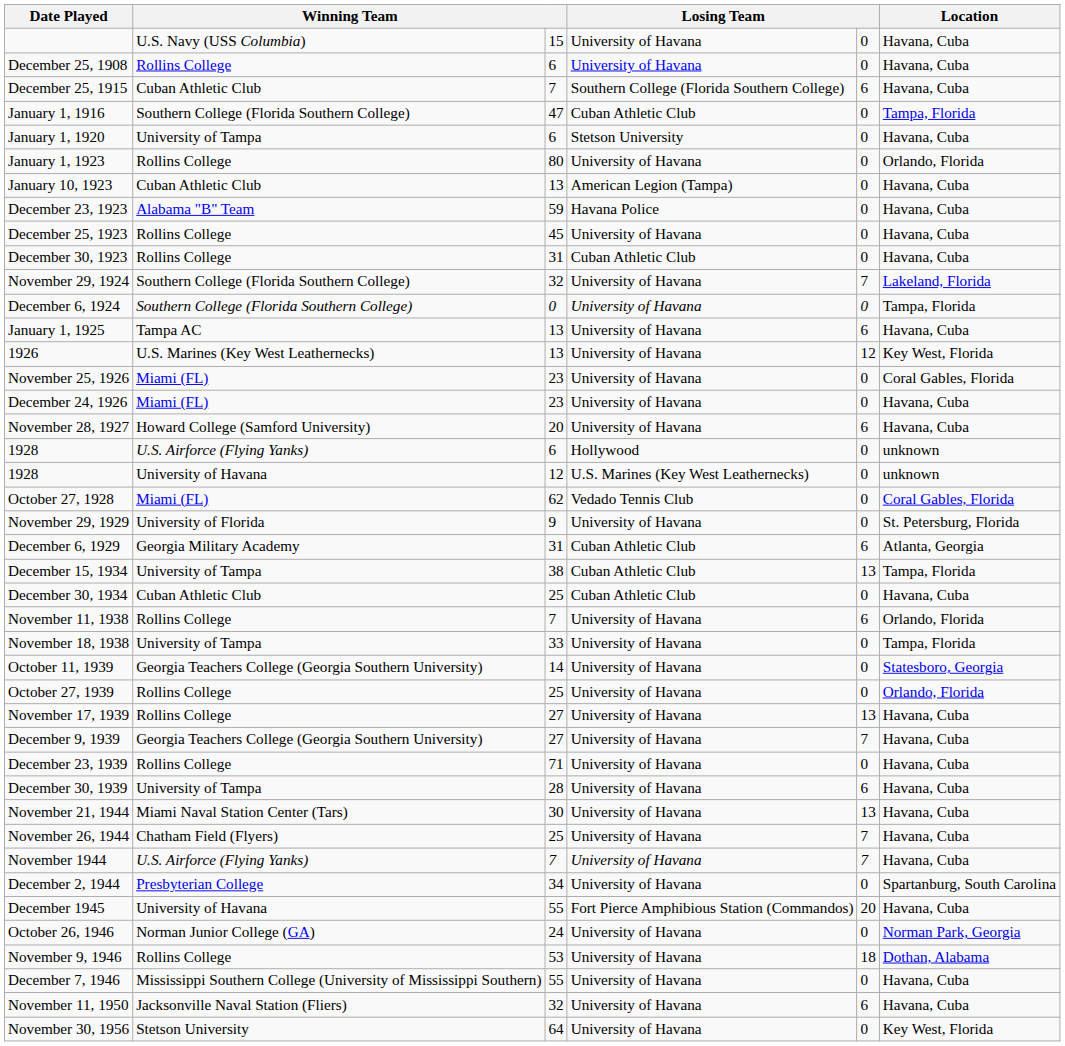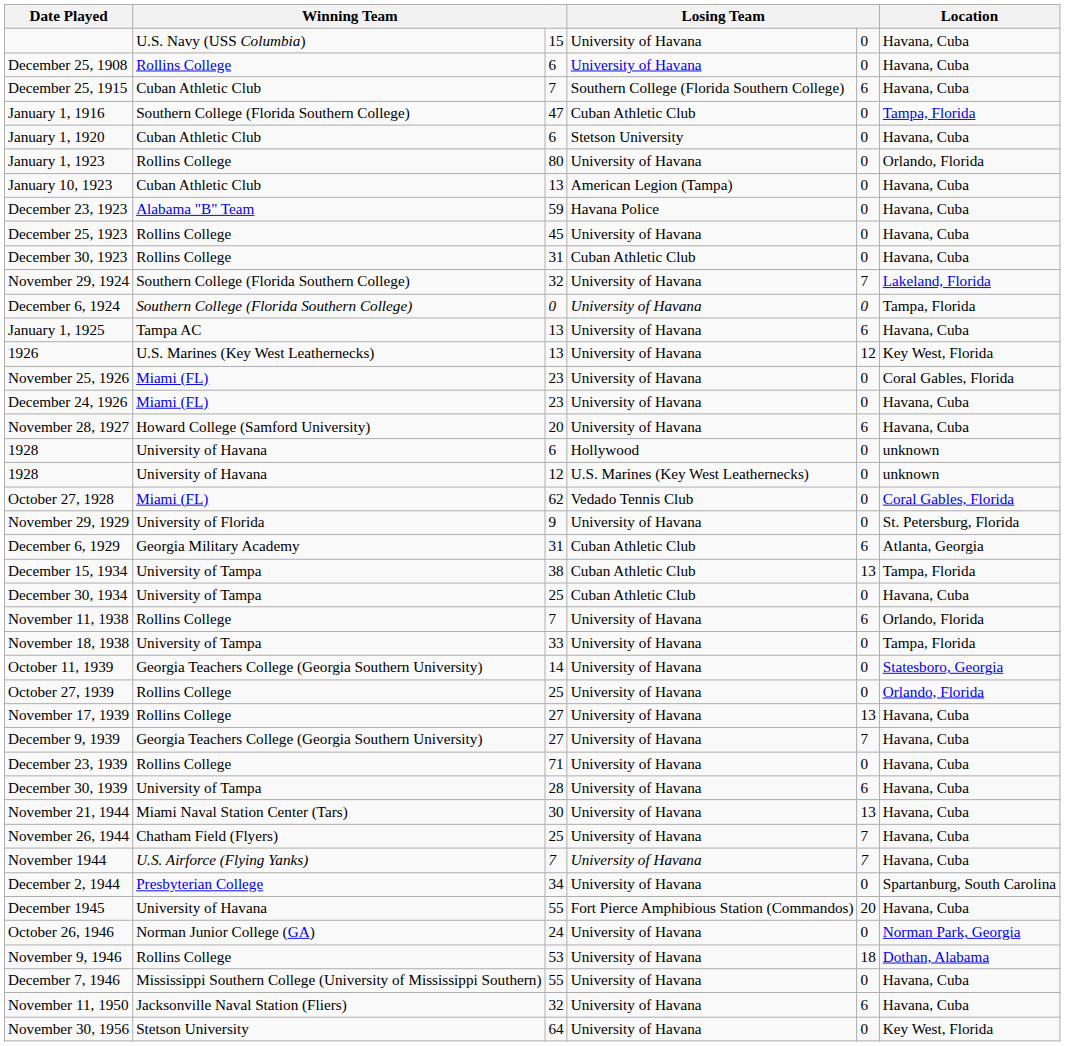January 1, 1920 | column 2: University of Tampa -> Cuban Athletic Club
1928 / 6 | column 2: U.S. Airforce (Flying Yanks) -> University of Havana
December 30, 1934 | column 2: Cuban Athletic Club -> University of Tampa
